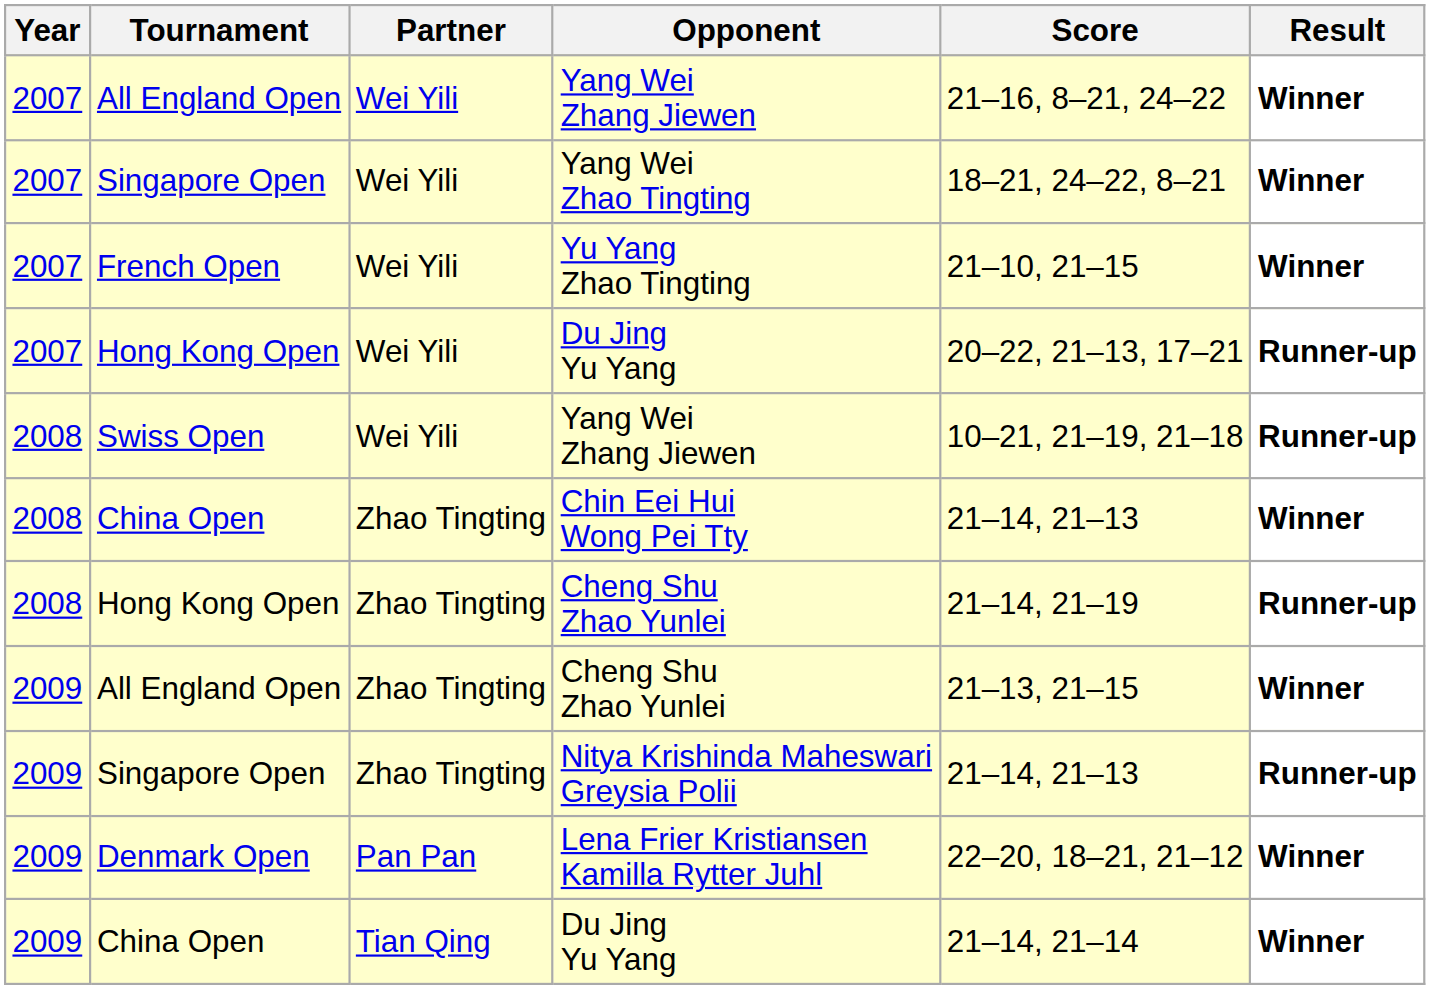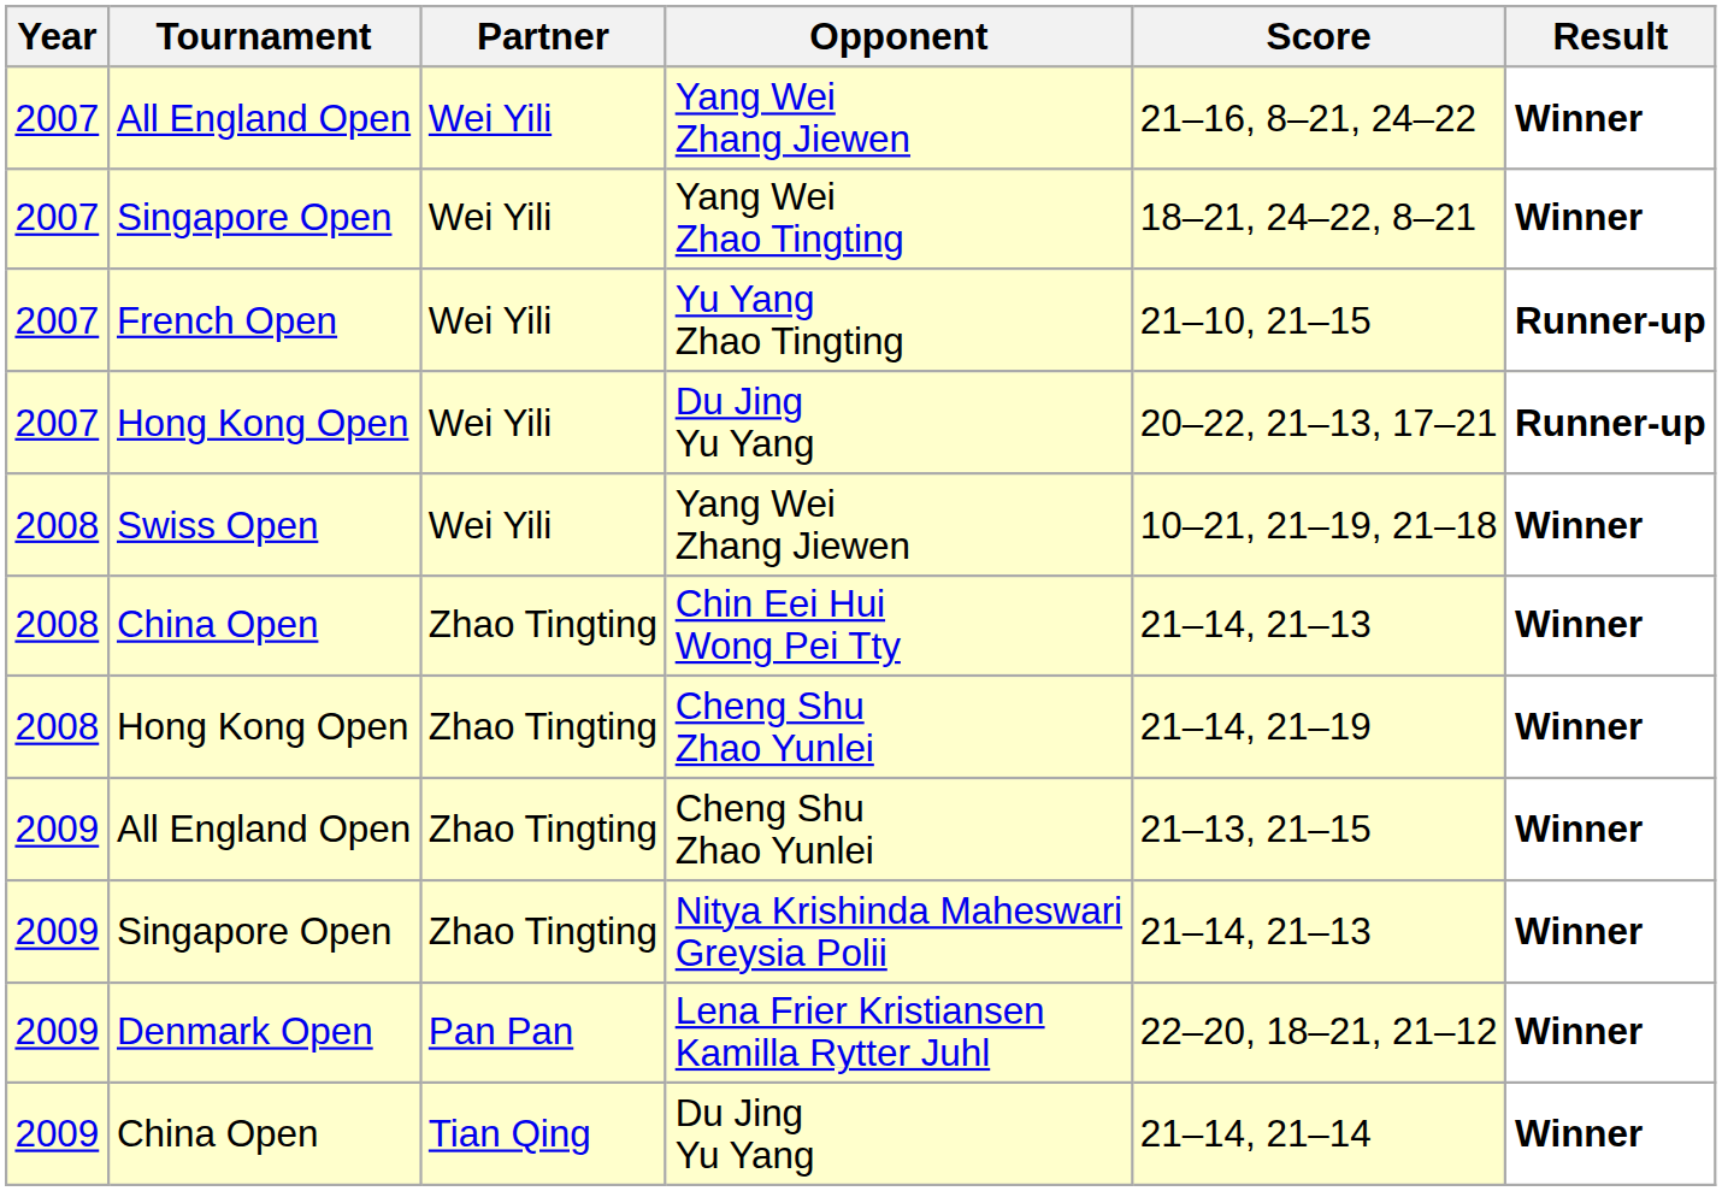Yu Yang Zhao Tingting | Result: Winner -> Runner-up
Swiss Open / Yang Wei Zhang Jiewen | Result: Runner-up -> Winner
Hong Kong Open / Cheng Shu Zhao Yunlei | Result: Runner-up -> Winner
Nitya Krishinda Maheswari Greysia Polii | Result: Runner-up -> Winner
